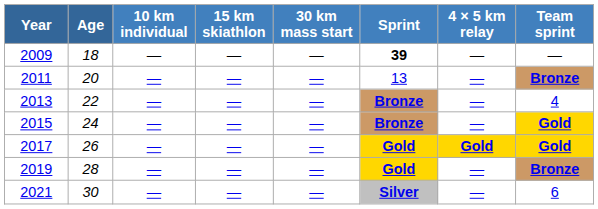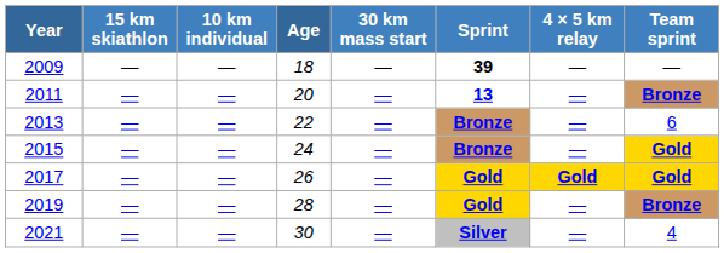columns swapped: Age <-> 15 km skiathlon
2011 | Sprint: normal -> bold
2013 | Team sprint: 4 -> 6
2021 | Team sprint: 6 -> 4
